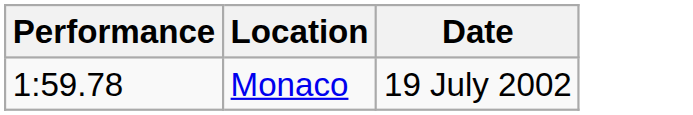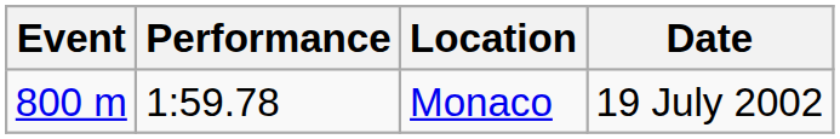+ column: Event | 800 m
